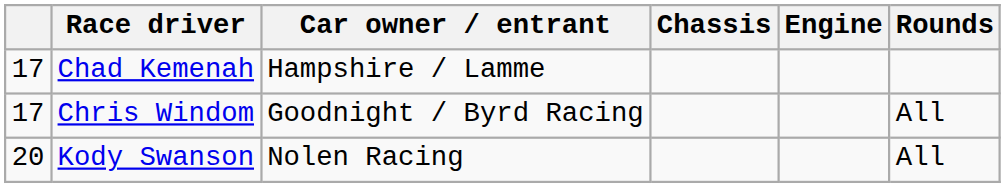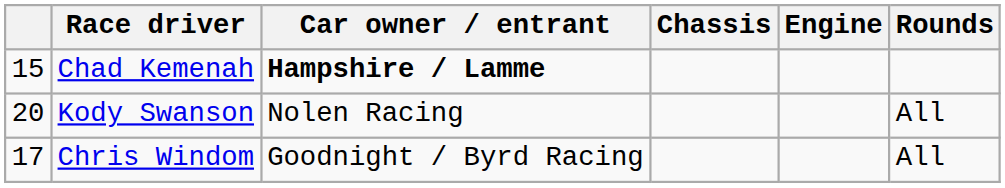Chad Kemenah | column 1: 17 -> 15
Chad Kemenah | Car owner / entrant: normal -> bold
rows swapped: Chris Windom <-> Kody Swanson
